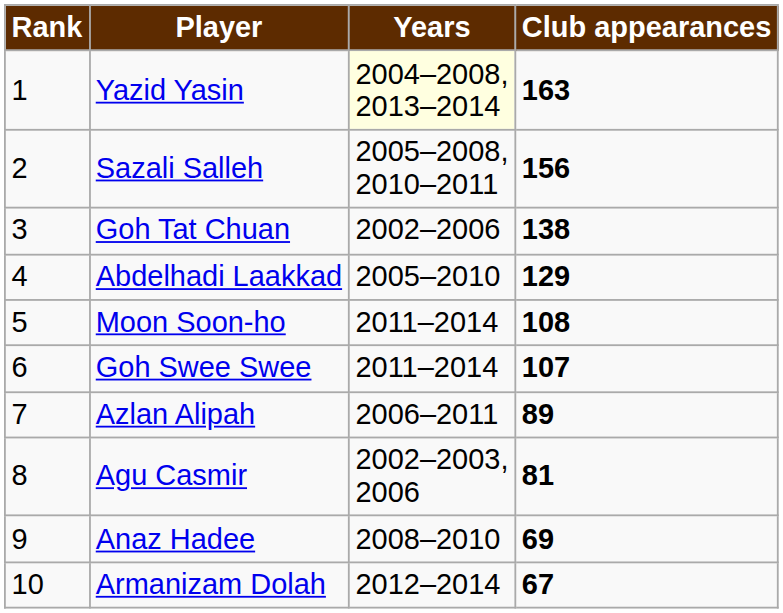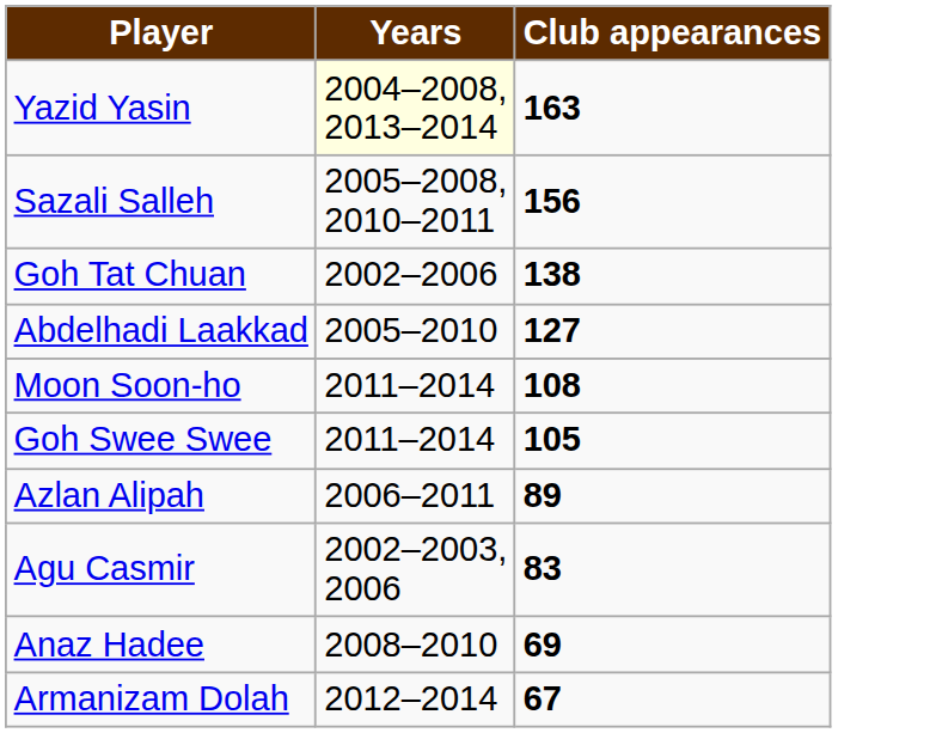- column: Rank | 1 | 2 | 3 | 4 | 5 | 6 | 7 | 8 | 9 | 10
Abdelhadi Laakkad | Club appearances: 129 -> 127
Goh Swee Swee | Club appearances: 107 -> 105
Agu Casmir | Club appearances: 81 -> 83
